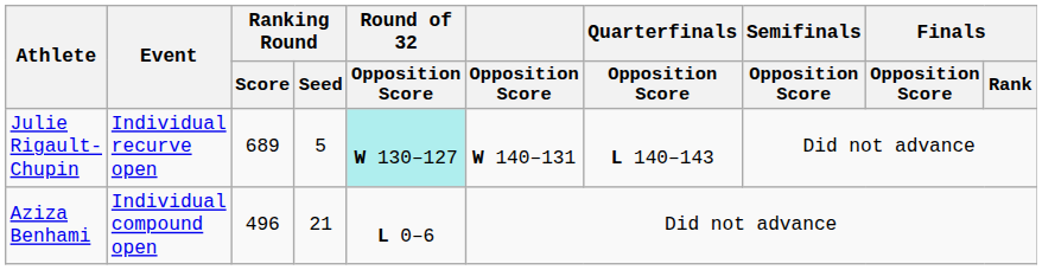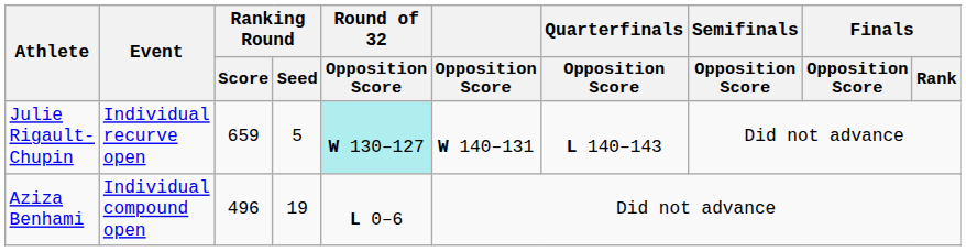Julie Rigault-Chupin | Ranking Round / Score: 689 -> 659
Aziza Benhami | Ranking Round / Seed: 21 -> 19
